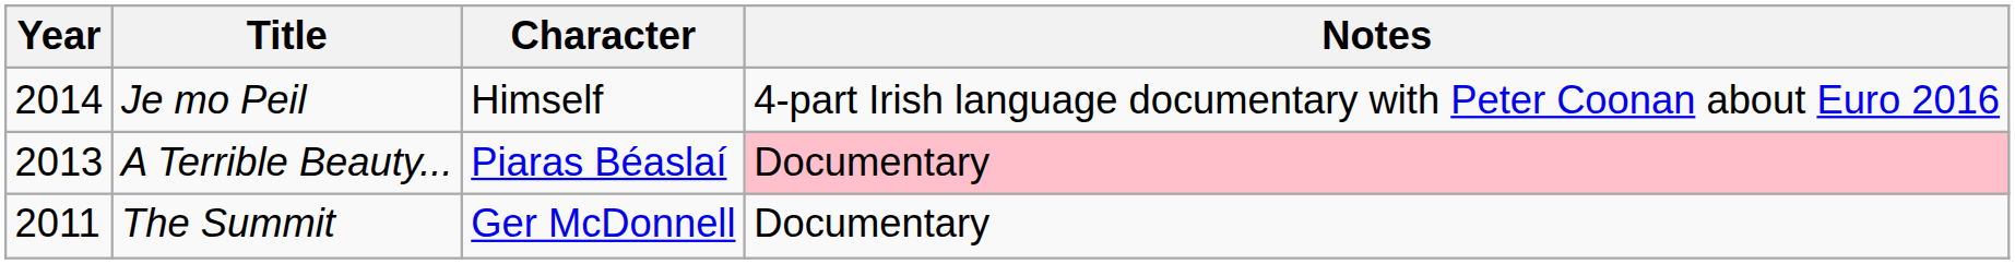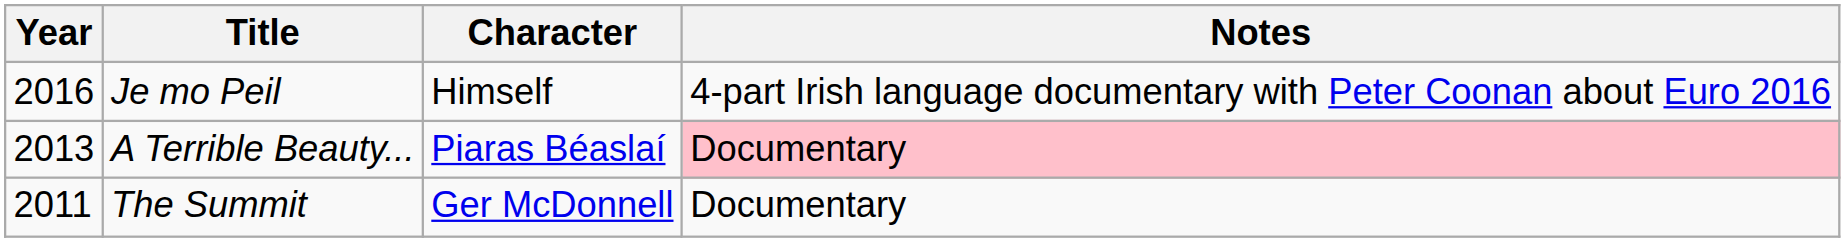Je mo Peil | Year: 2014 -> 2016
